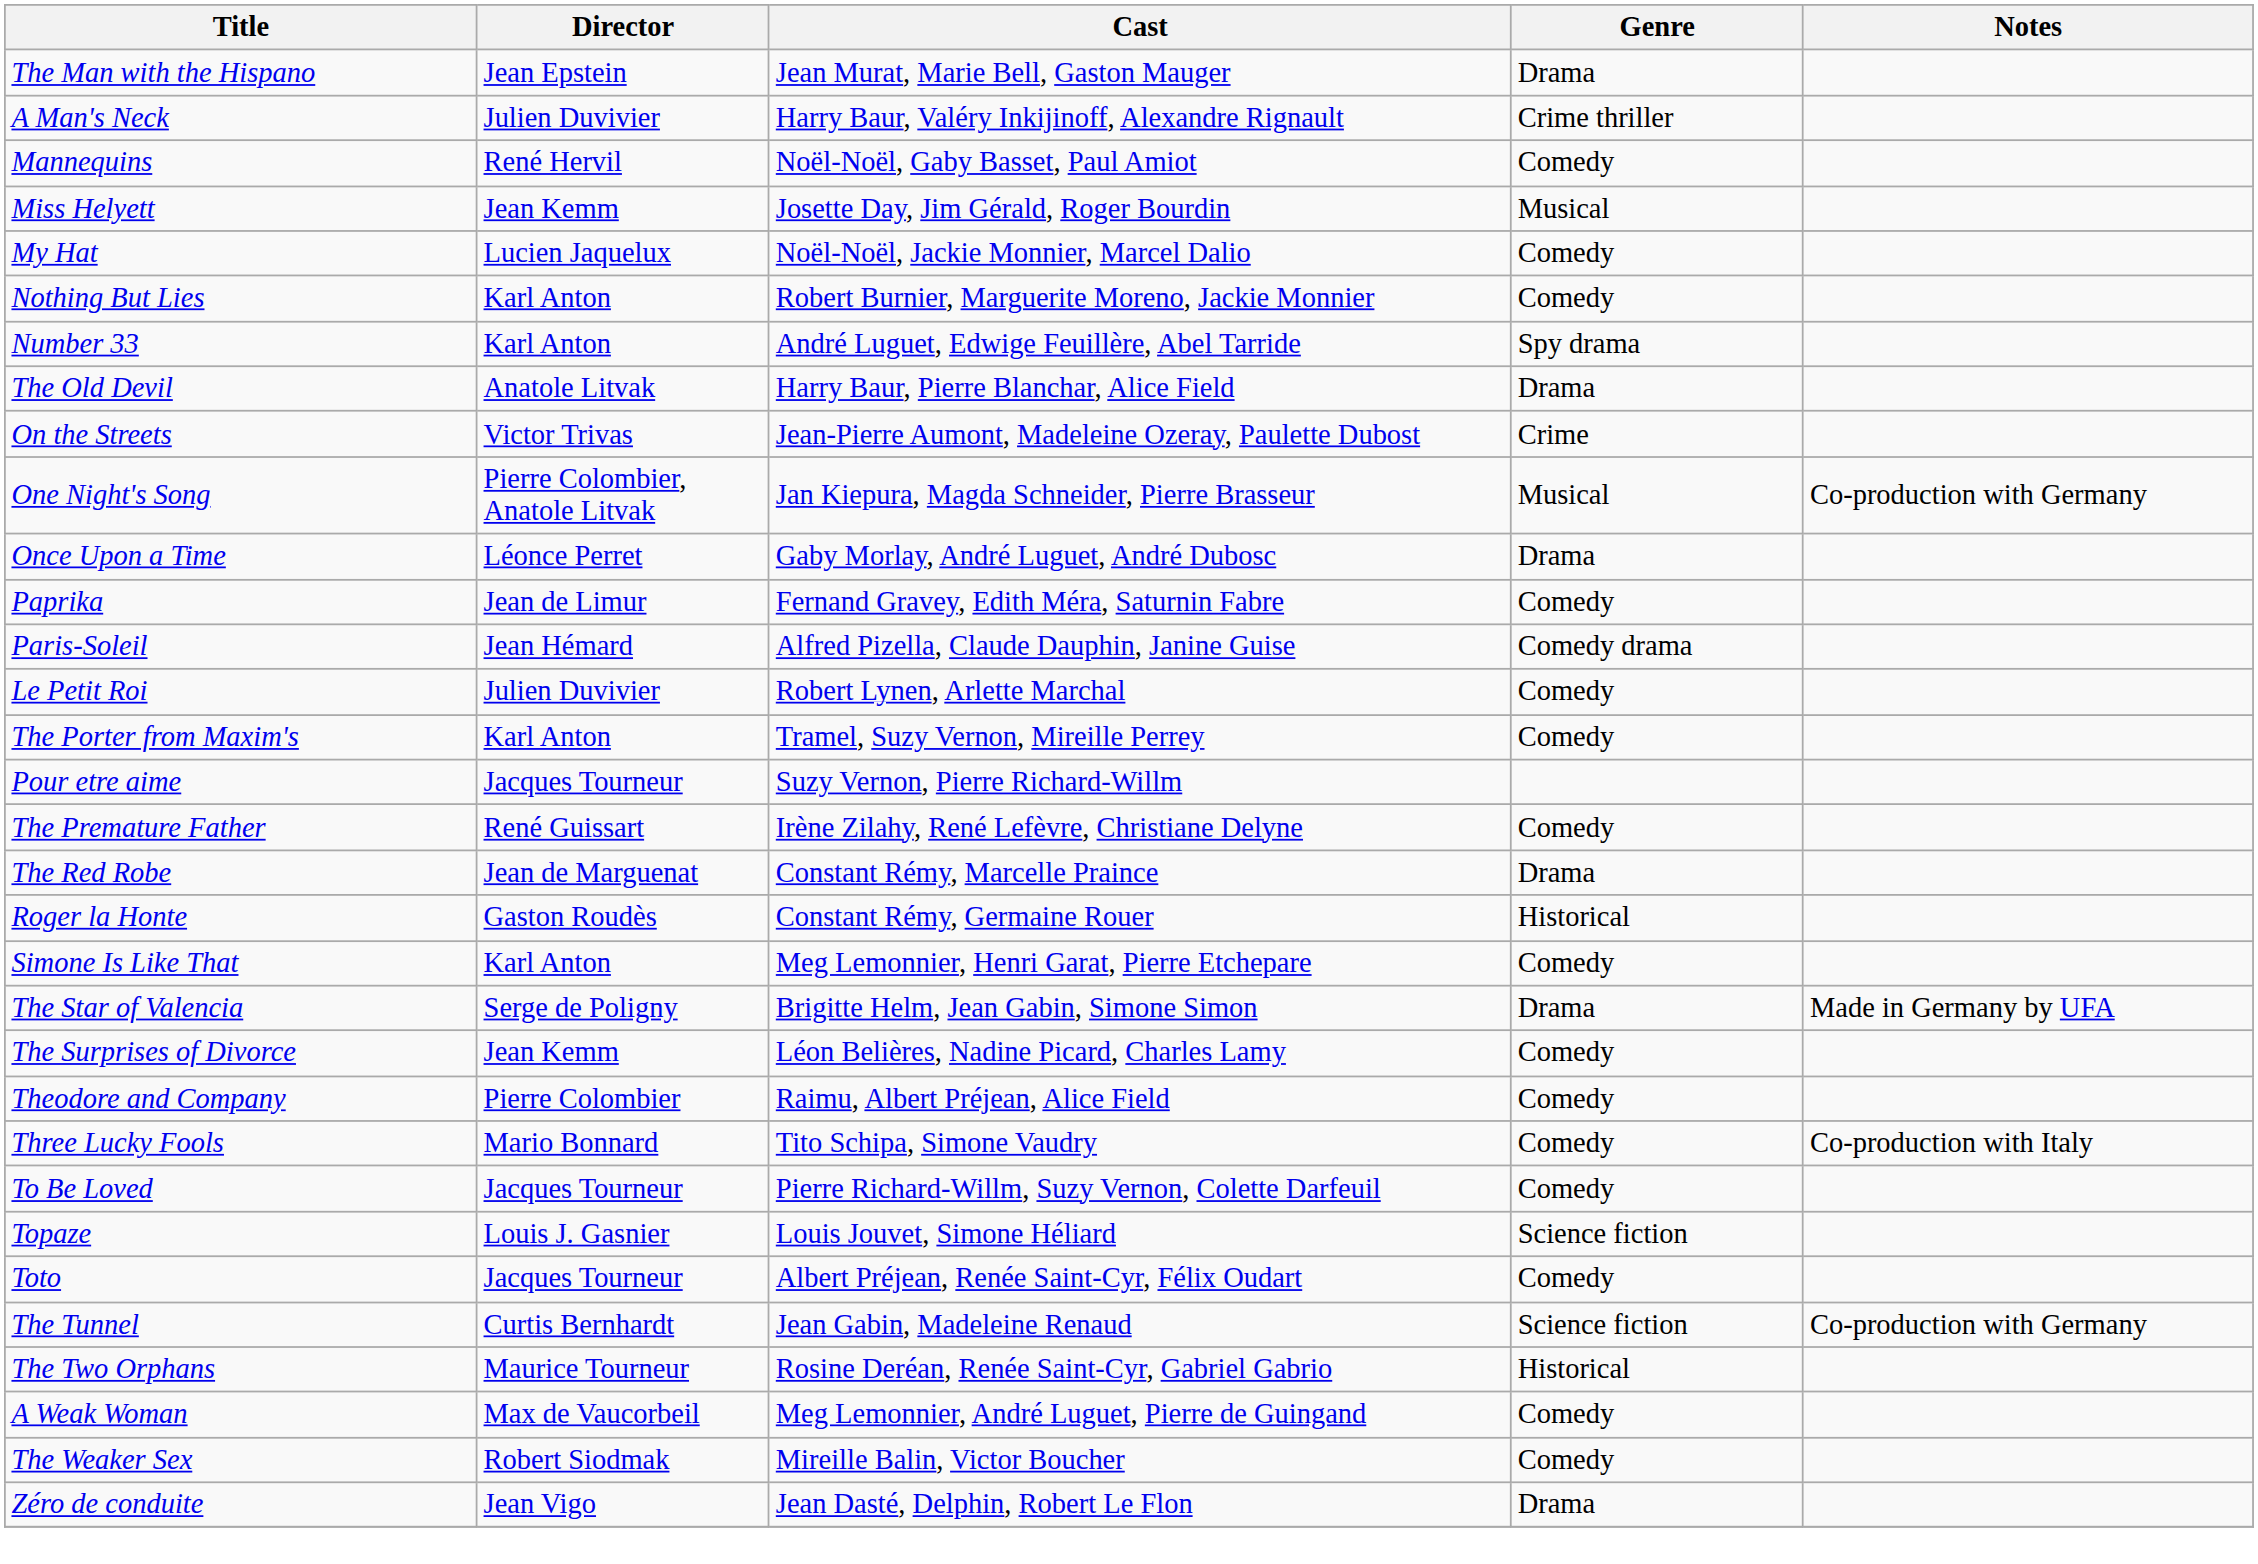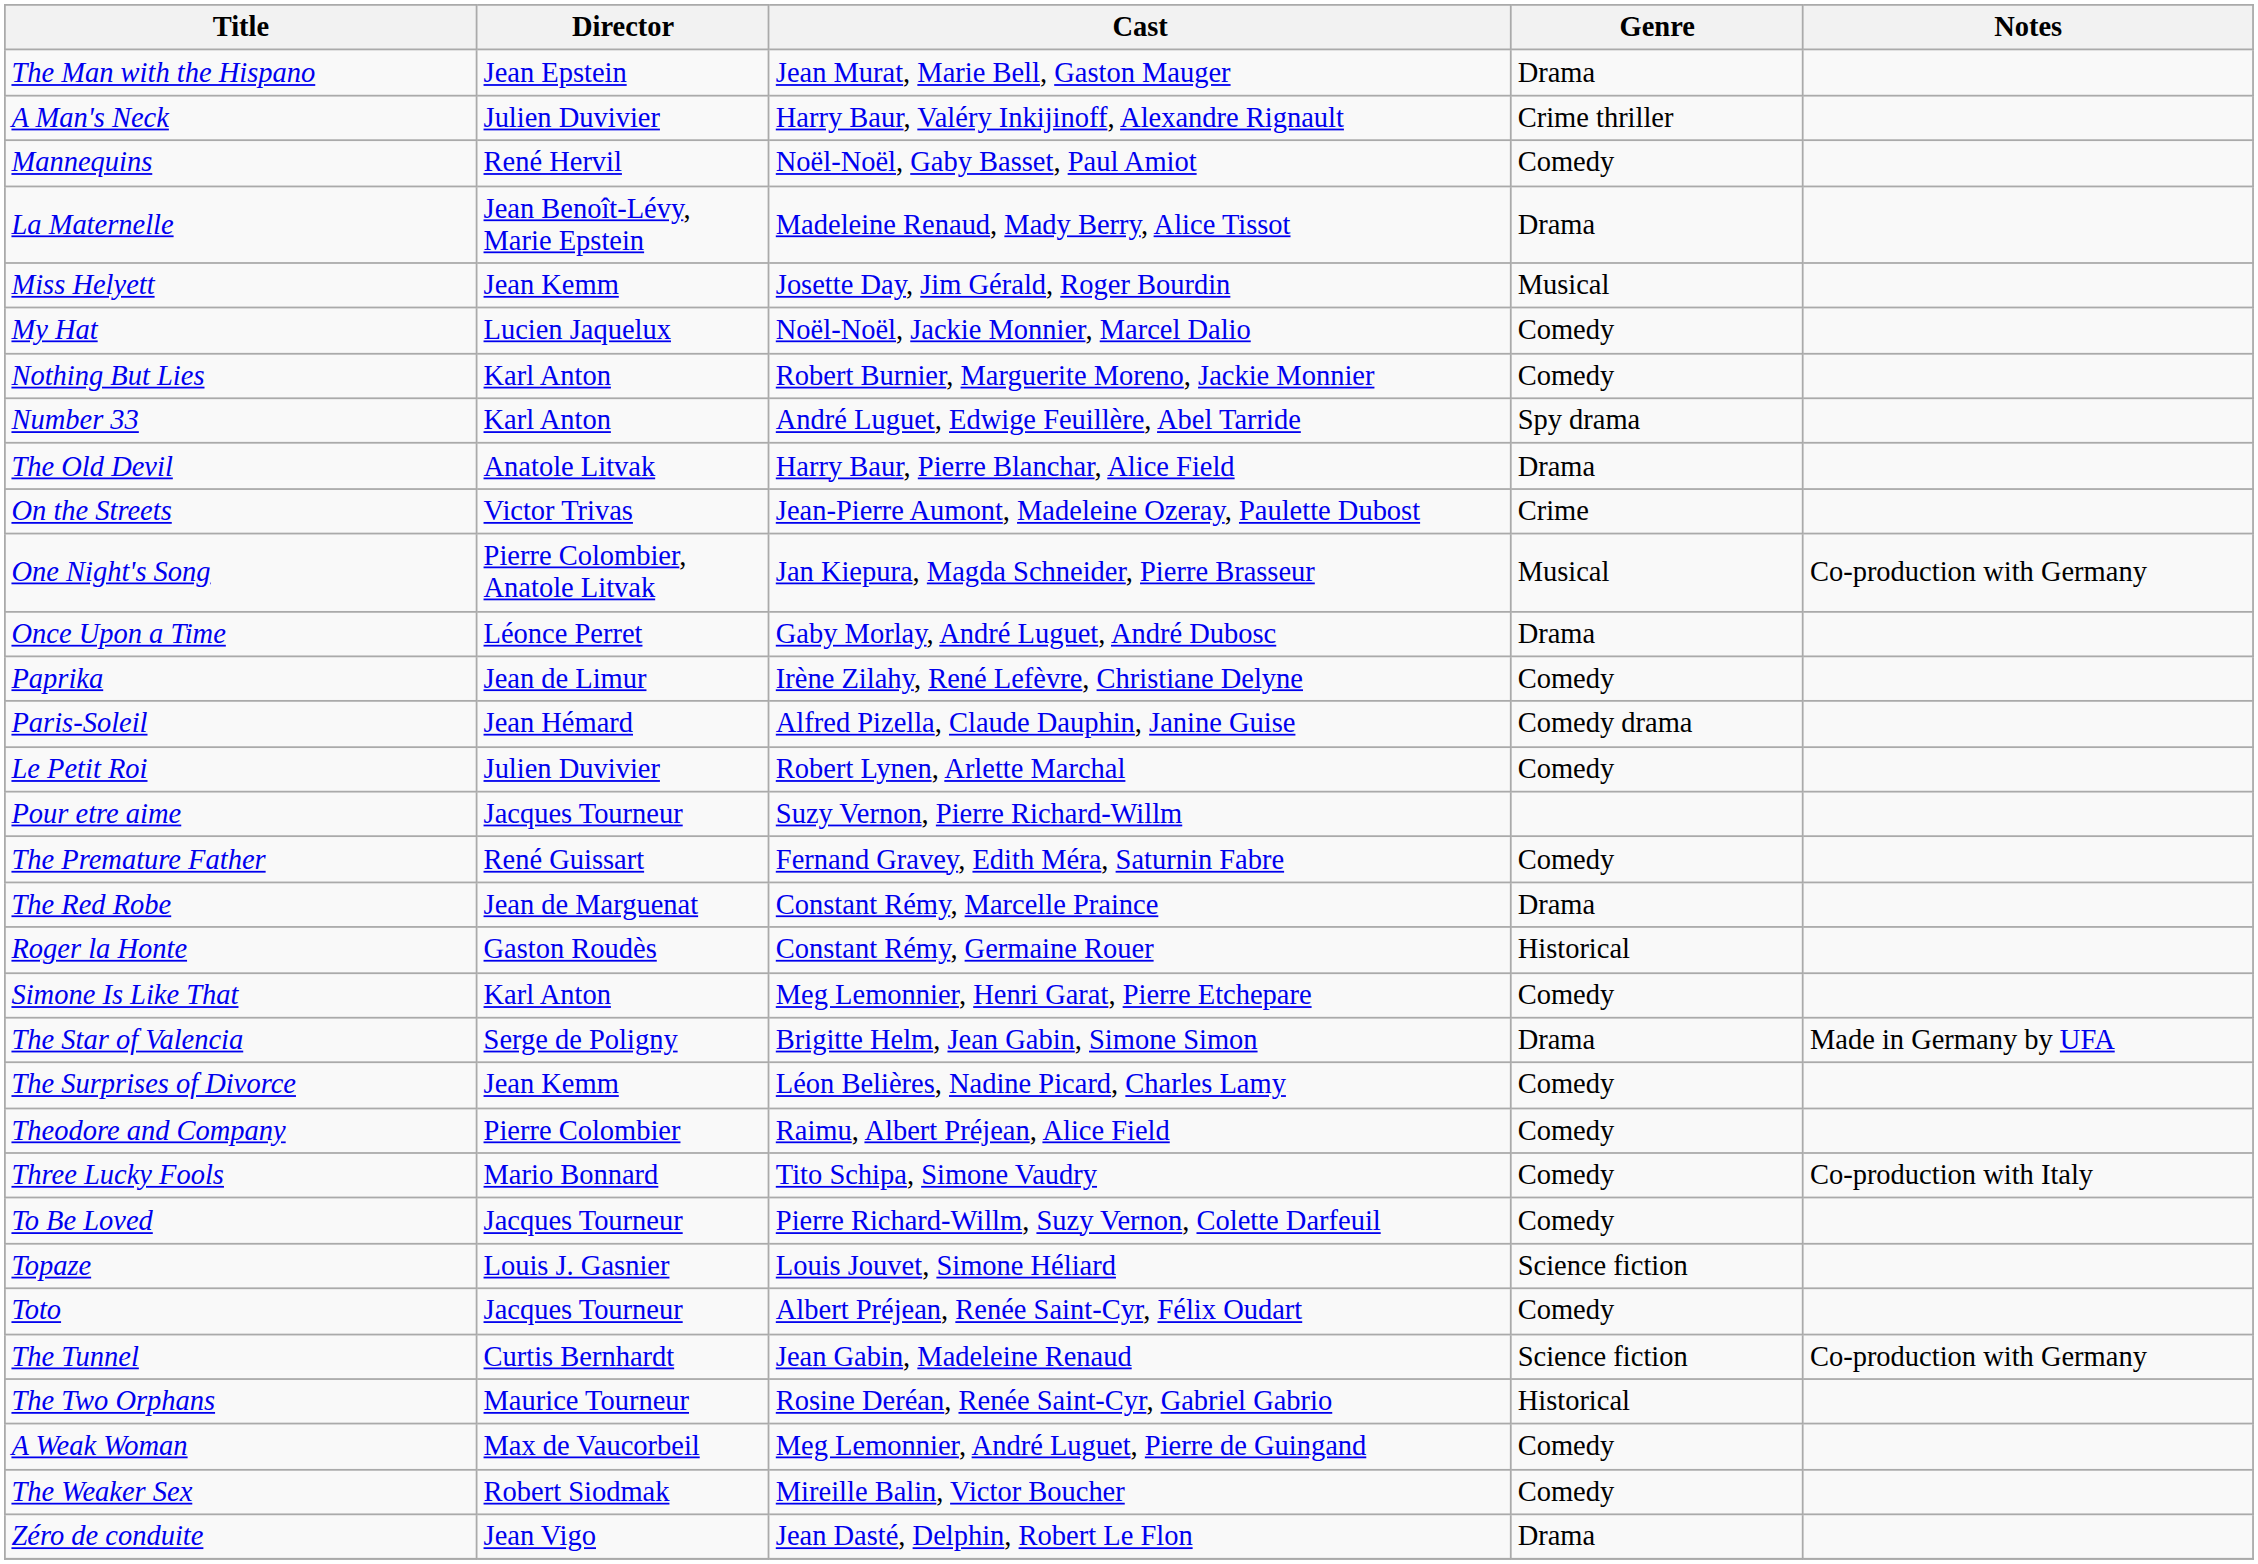+ row: La Maternelle | Jean Benoît-Lévy, Marie Epstein | Madeleine Renaud, Mady Berry, Alice Tissot | Drama
Paprika | Cast: Fernand Gravey, Edith Méra, Saturnin Fabre -> Irène Zilahy, René Lefèvre, Christiane Delyne
- row: The Porter from Maxim's | Karl Anton | Tramel, Suzy Vernon, Mireille Perrey | Comedy
The Premature Father | Cast: Irène Zilahy, René Lefèvre, Christiane Delyne -> Fernand Gravey, Edith Méra, Saturnin Fabre
